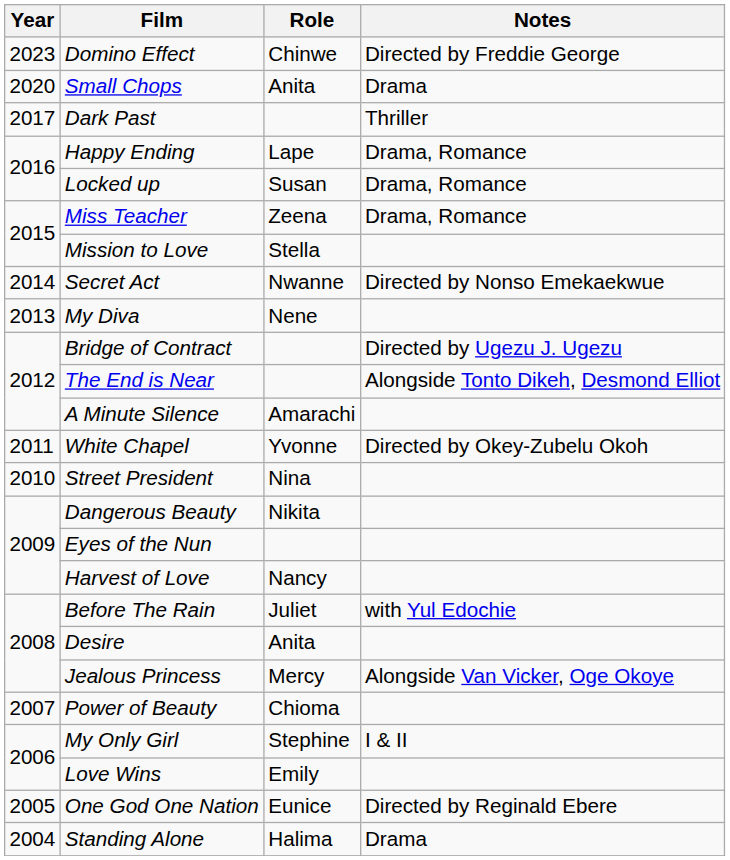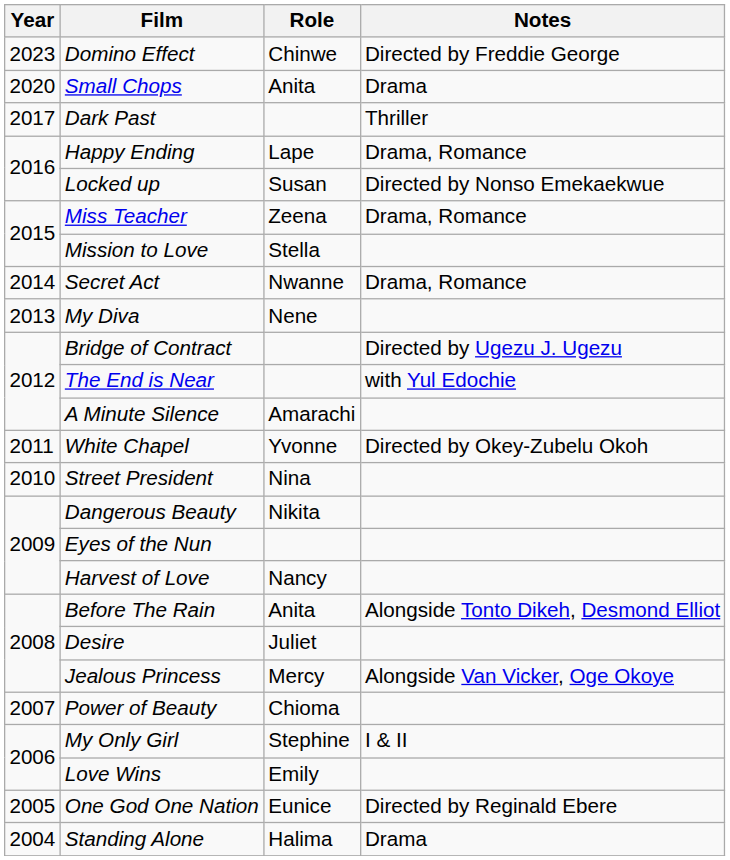Locked up | Notes: Drama, Romance -> Directed by Nonso Emekaekwue
Secret Act | Notes: Directed by Nonso Emekaekwue -> Drama, Romance
The End is Near | Notes: Alongside Tonto Dikeh, Desmond Elliot -> with Yul Edochie
Before The Rain | Role: Juliet -> Anita
Before The Rain | Notes: with Yul Edochie -> Alongside Tonto Dikeh, Desmond Elliot
Desire | Role: Anita -> Juliet
